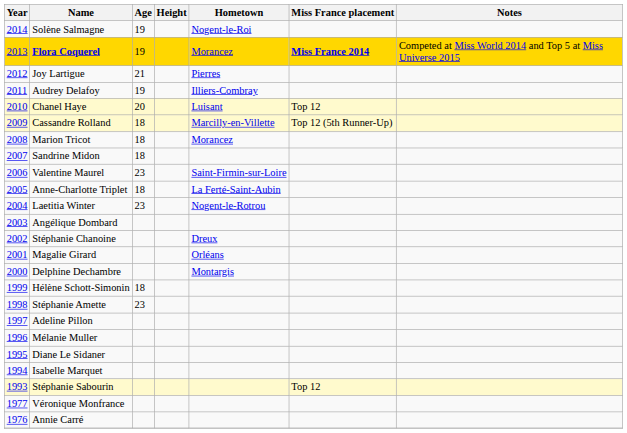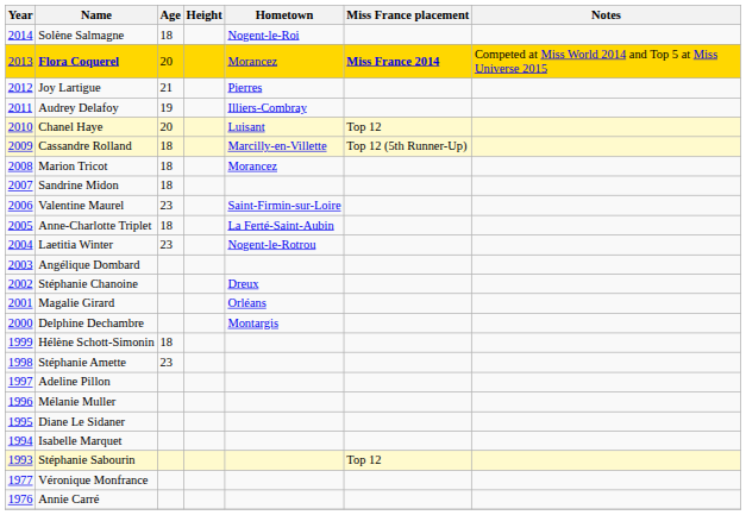Solène Salmagne | Age: 19 -> 18
Flora Coquerel | Age: 19 -> 20
